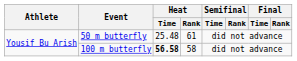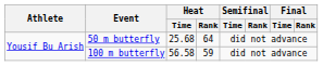50 m butterfly | Heat / Time: 25.48 -> 25.68
50 m butterfly | Heat / Rank: 61 -> 64
100 m butterfly | Heat / Time: bold -> normal
100 m butterfly | Heat / Rank: 58 -> 59
